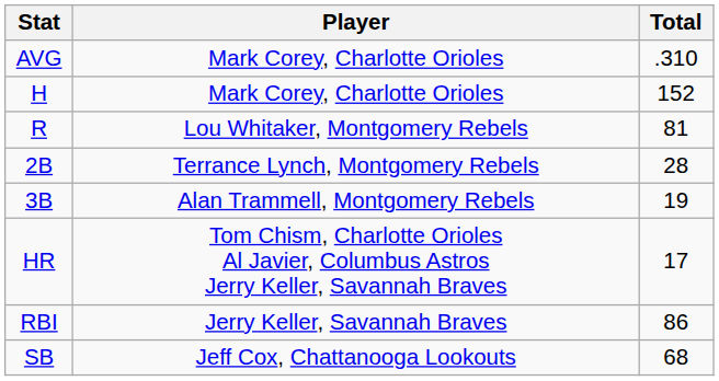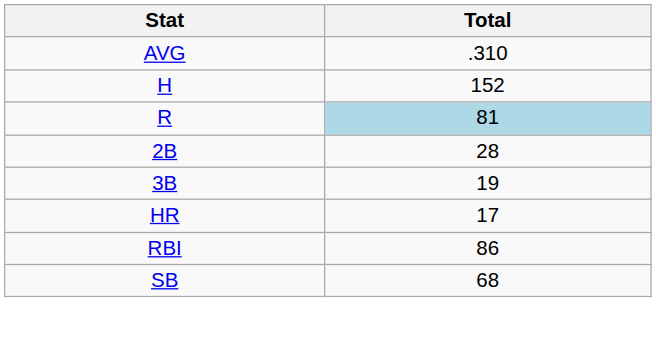- column: Player | Mark Corey, Charlotte Orioles | Mark Corey, Charlotte Orioles | Lou Whitaker, Montgomery Rebels | Terrance Lynch, Montgomery Rebels | Alan Trammell, Montgomery Rebels | Tom Chism, Charlotte Orioles Al Javier, Columbus Astros Jerry Keller, Savannah Braves | Jerry Keller, Savannah Braves | Jeff Cox, Chattanooga Lookouts
R | Total: no background -> lightblue background
